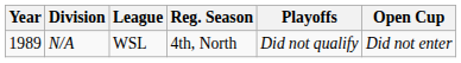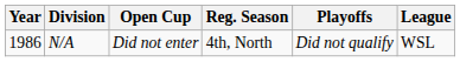columns swapped: League <-> Open Cup
N/A | Year: 1989 -> 1986
